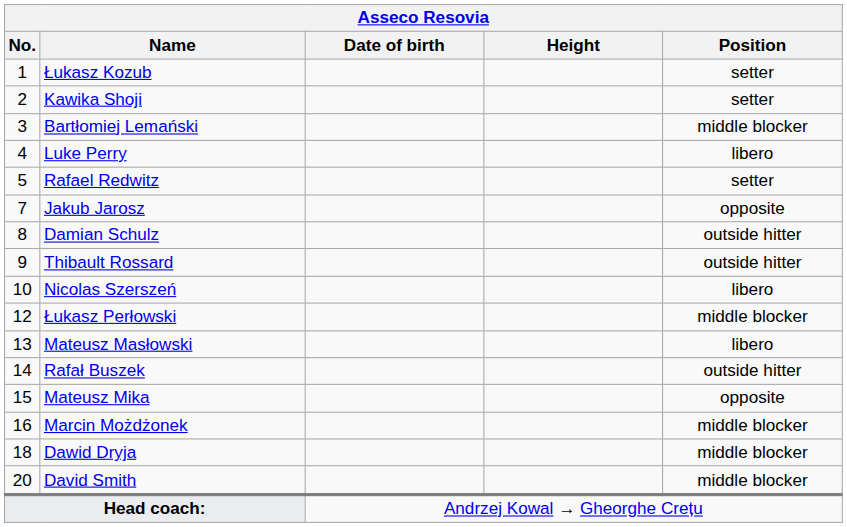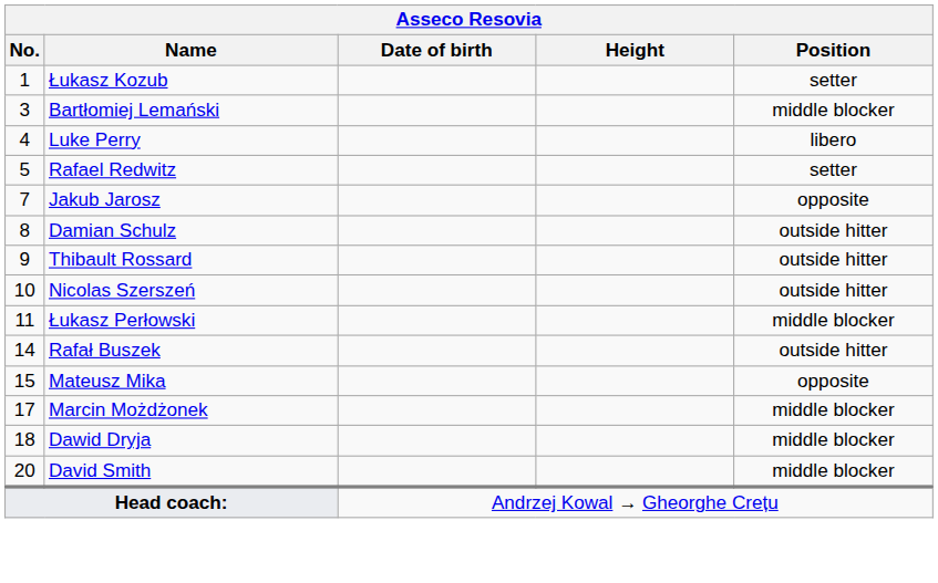- row: 2 | Kawika Shoji | setter
Nicolas Szerszeń | Position: libero -> outside hitter
Łukasz Perłowski | No.: 12 -> 11
- row: 13 | Mateusz Masłowski | libero
Marcin Możdżonek | No.: 16 -> 17
